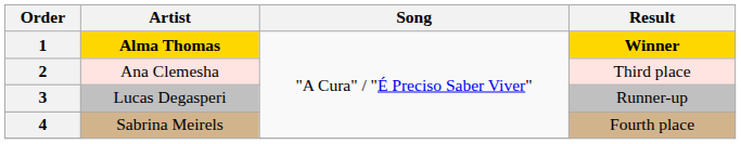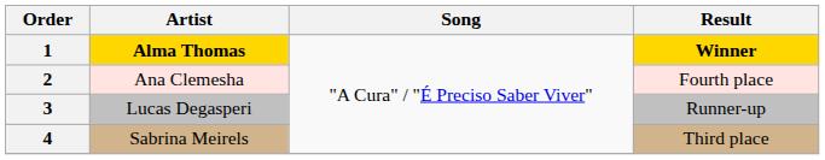2 | Result: Third place -> Fourth place
4 | Result: Fourth place -> Third place
